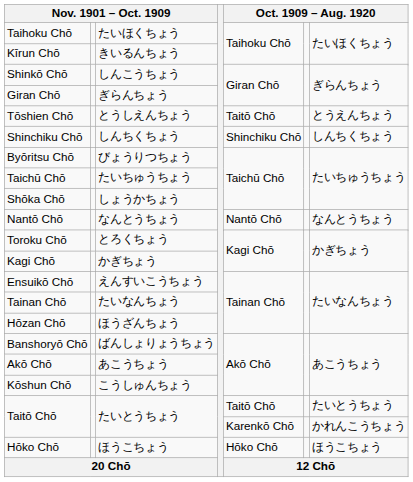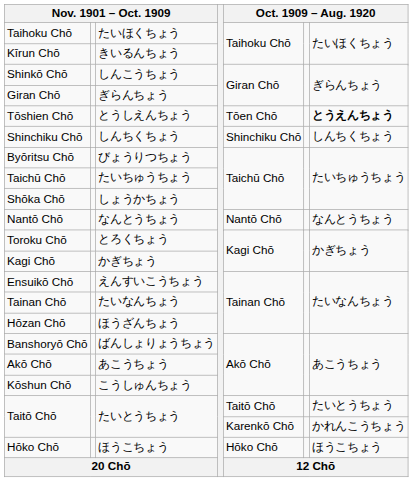Tōshien Chō | column 5: Taitō Chō -> Tōen Chō
Tōshien Chō | column 7: normal -> bold
